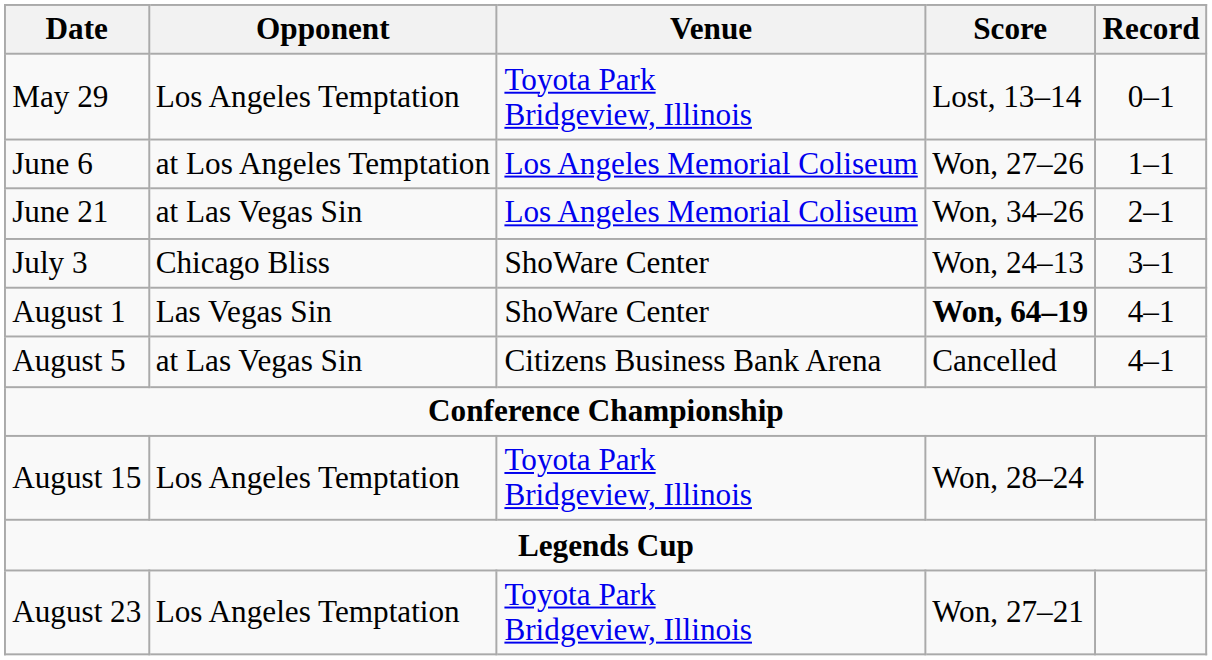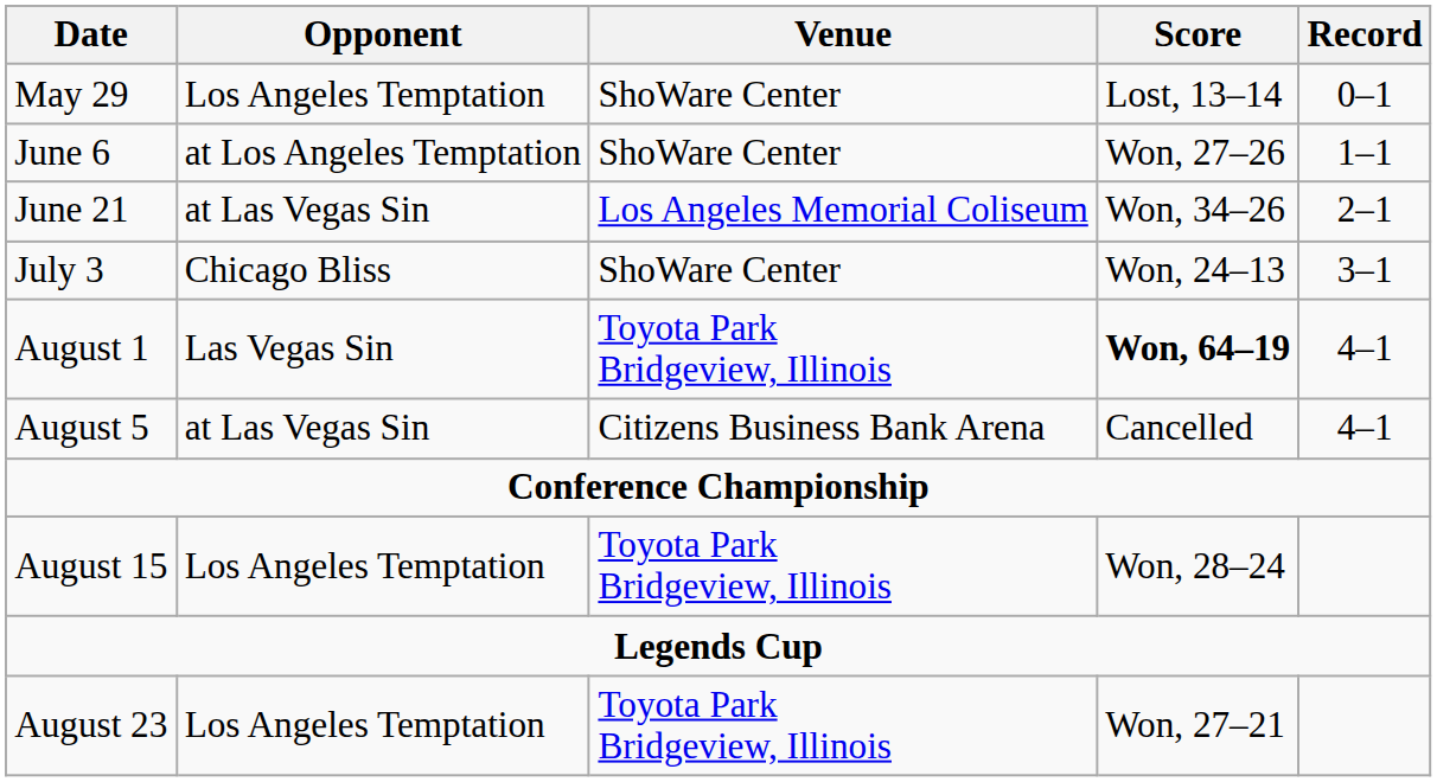May 29 | Venue: Toyota Park Bridgeview, Illinois -> ShoWare Center
June 6 | Venue: Los Angeles Memorial Coliseum -> ShoWare Center
August 1 | Venue: ShoWare Center -> Toyota Park Bridgeview, Illinois
